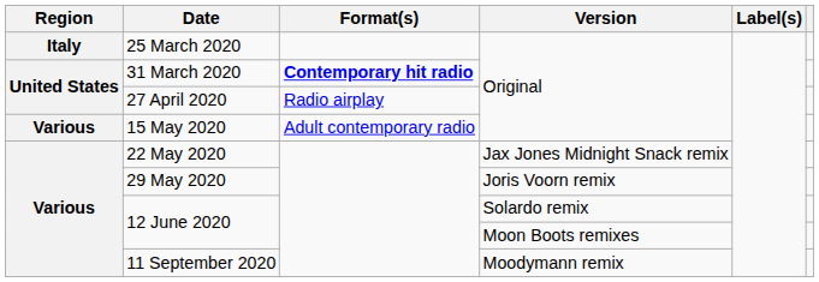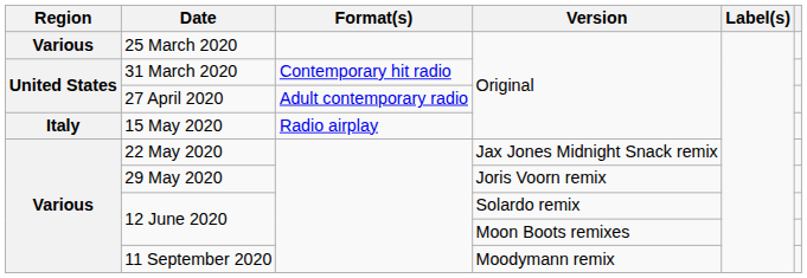25 March 2020 | Region: Italy -> Various
31 March 2020 | Format(s): bold -> normal
27 April 2020 | Format(s): Radio airplay -> Adult contemporary radio
15 May 2020 | Region: Various -> Italy
15 May 2020 | Format(s): Adult contemporary radio -> Radio airplay
